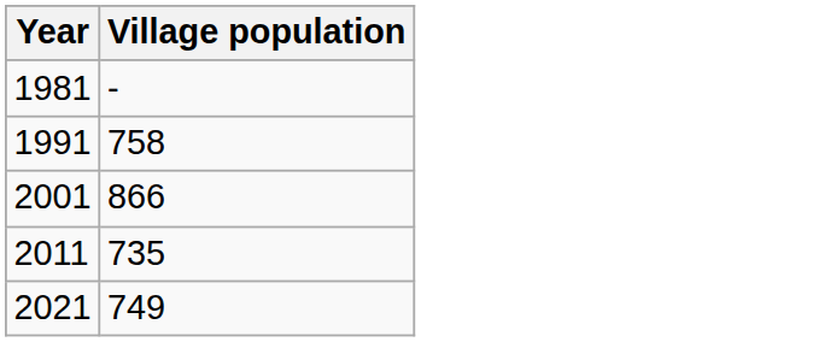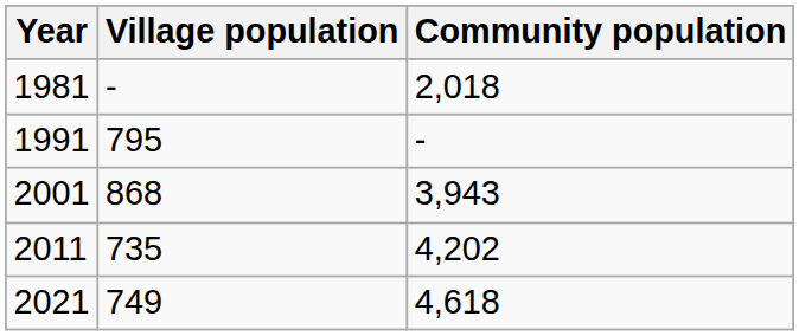+ column: Community population | 2,018 | - | 3,943 | 4,202 | 4,618
1991 | Village population: 758 -> 795
2001 | Village population: 866 -> 868
